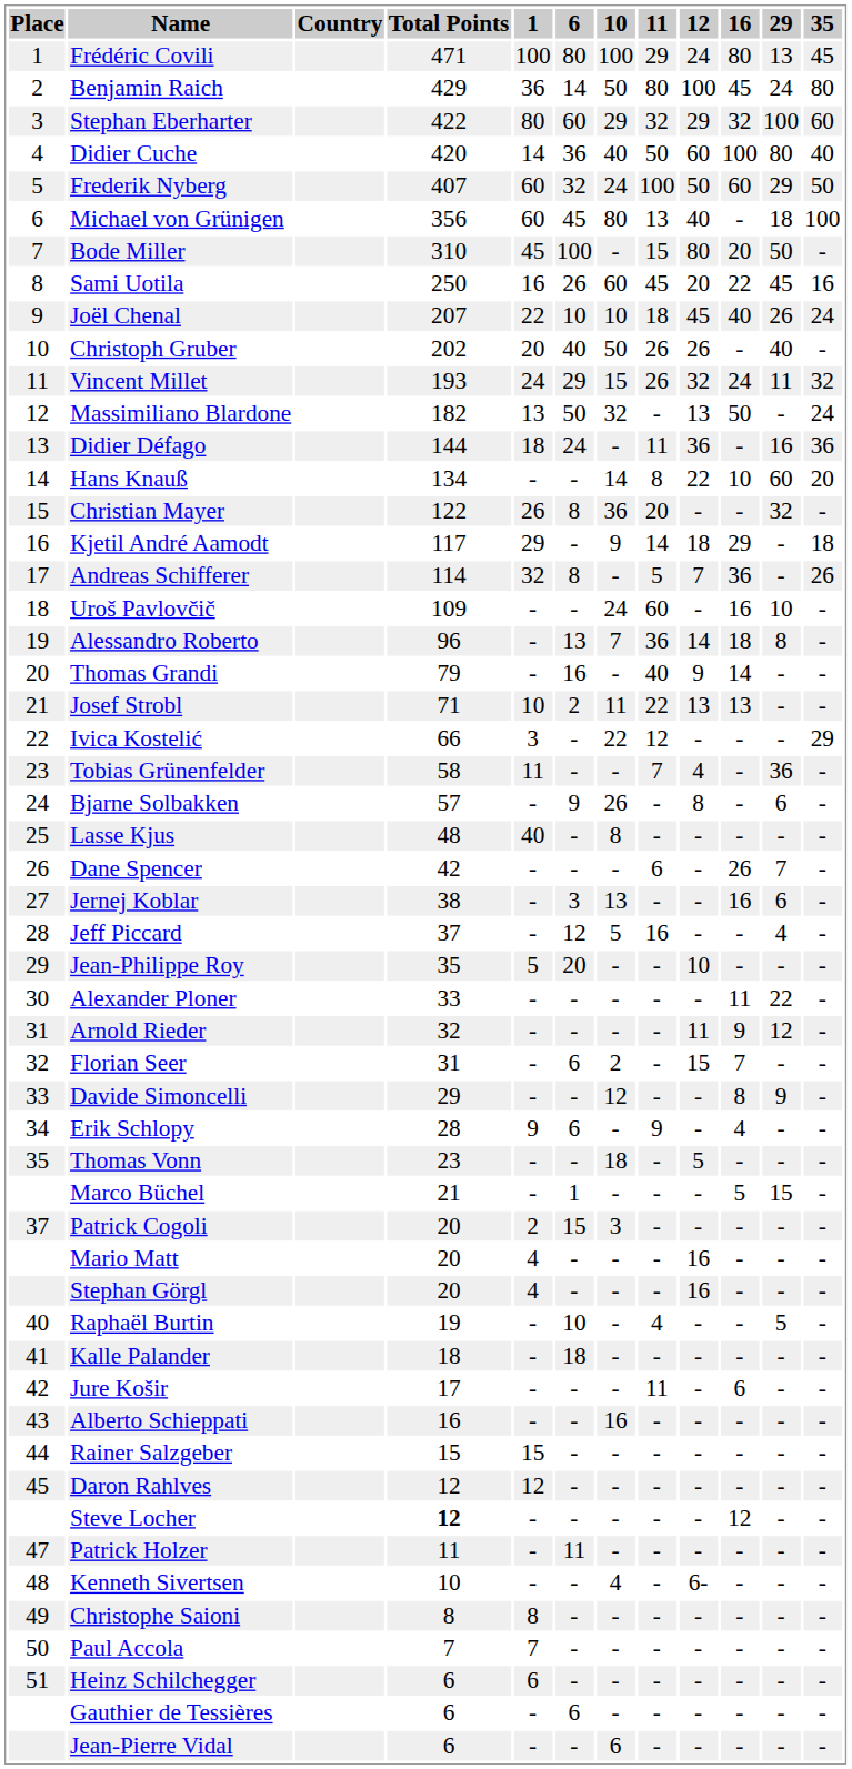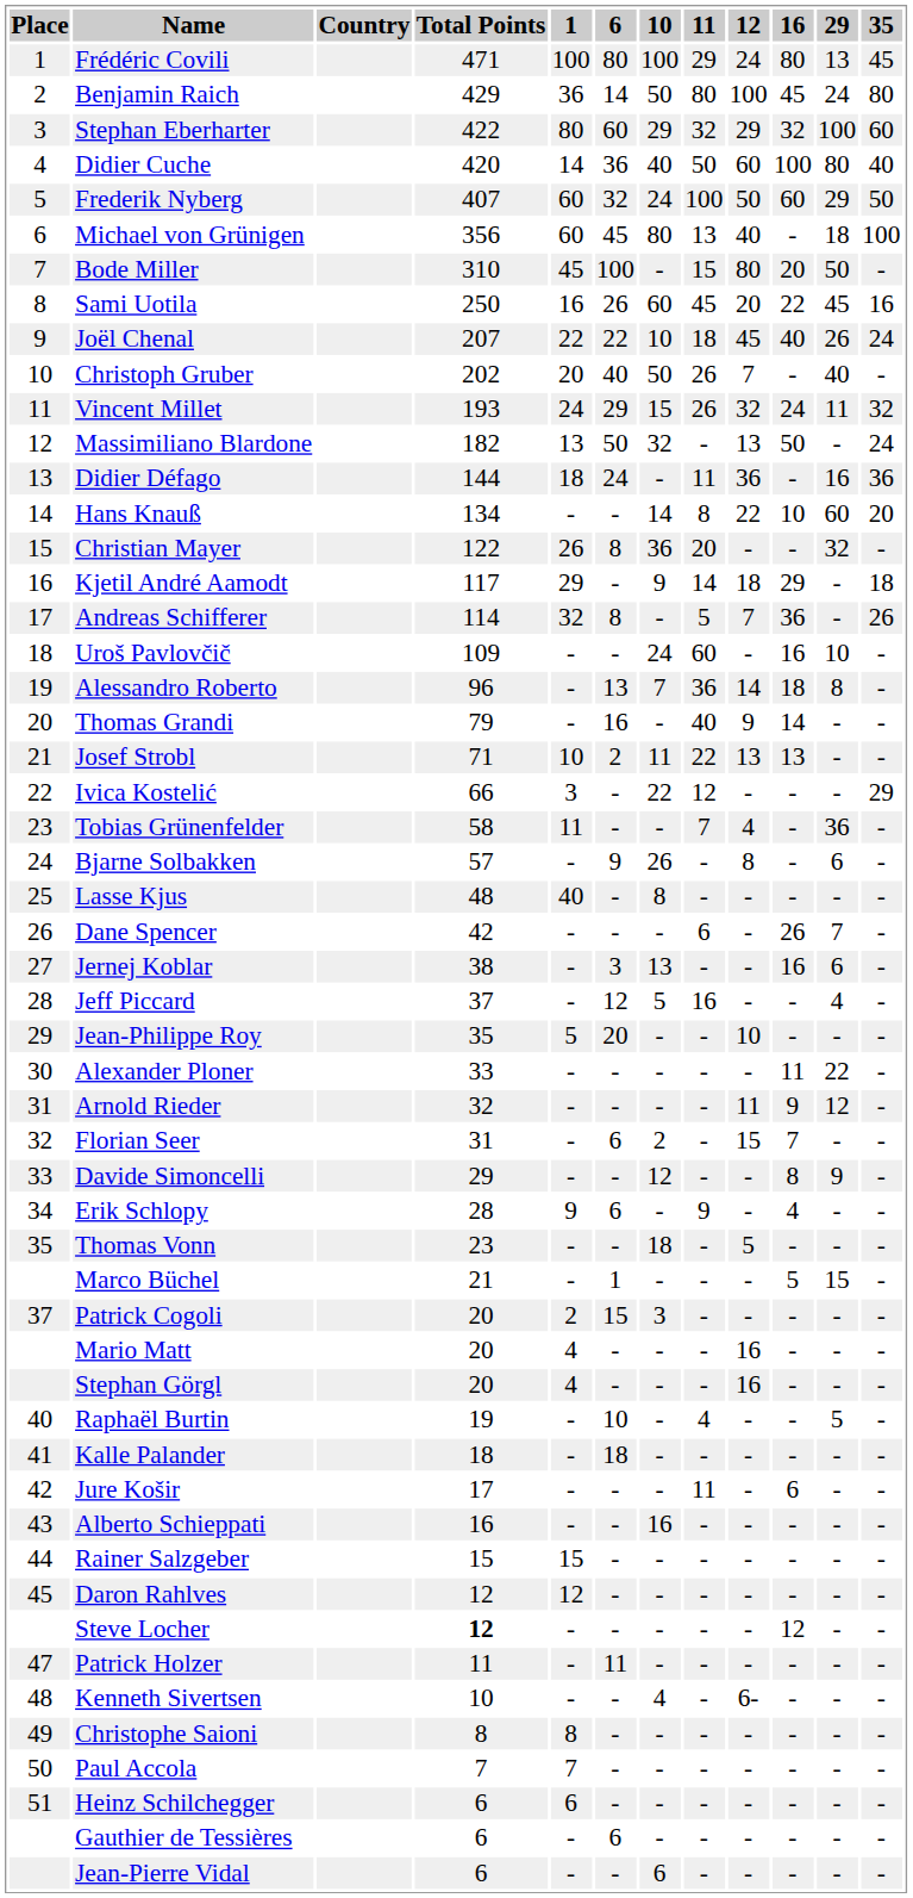Joël Chenal | 6: 10 -> 22
Christoph Gruber | 12: 26 -> 7
